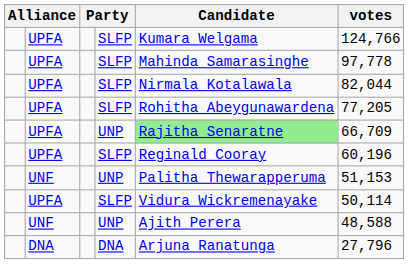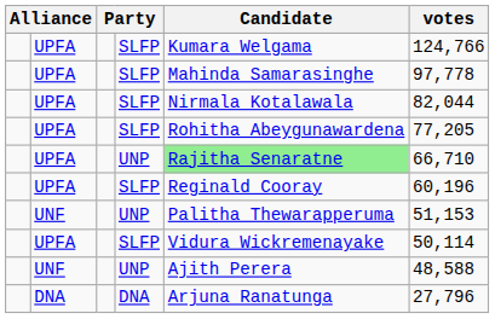UPFA / UNP | votes: 66,709 -> 66,710
